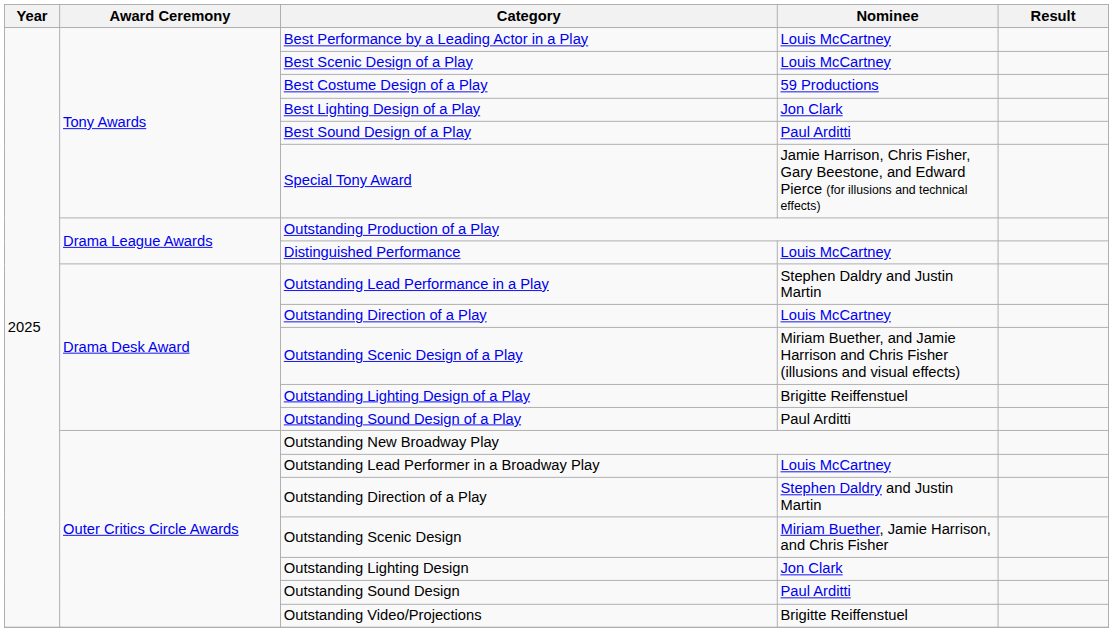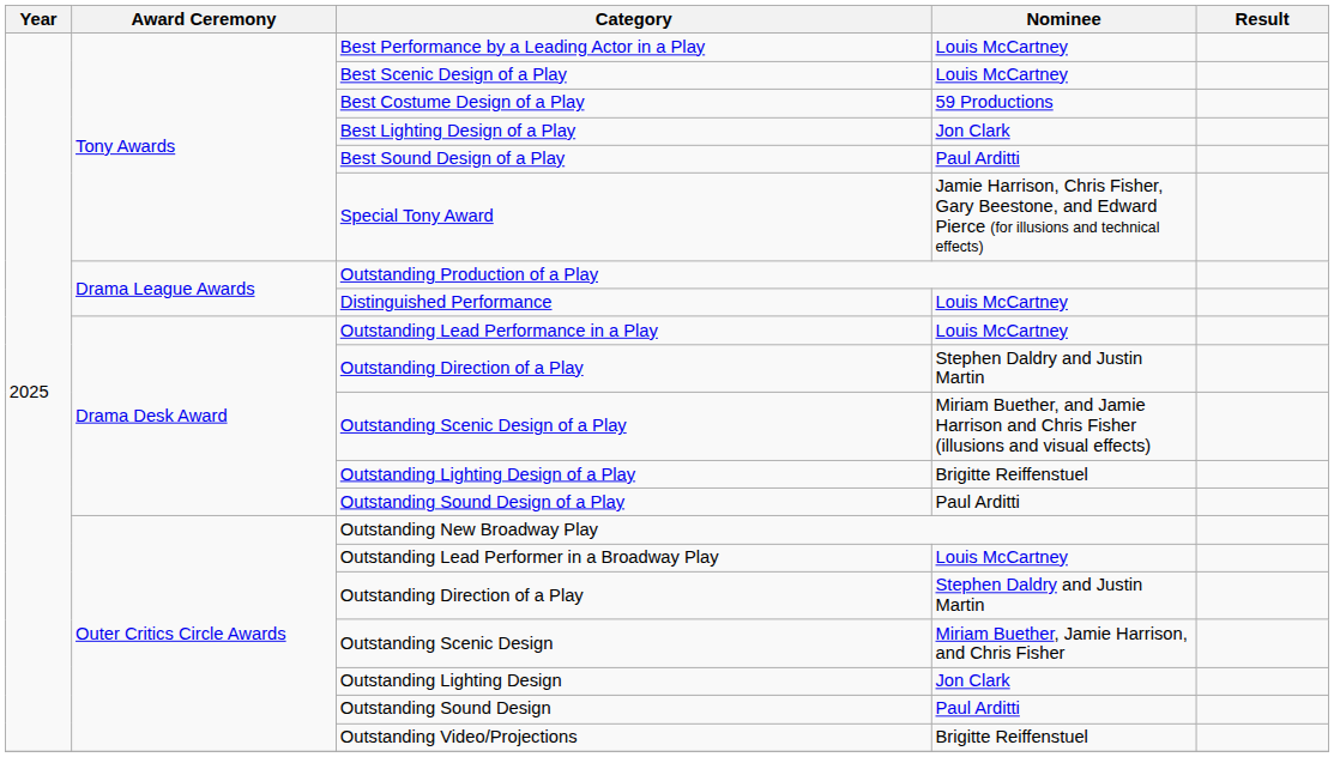Outstanding Lead Performance in a Play | Nominee: Stephen Daldry and Justin Martin -> Louis McCartney
Drama Desk Award / Outstanding Direction of a Play | Nominee: Louis McCartney -> Stephen Daldry and Justin Martin
